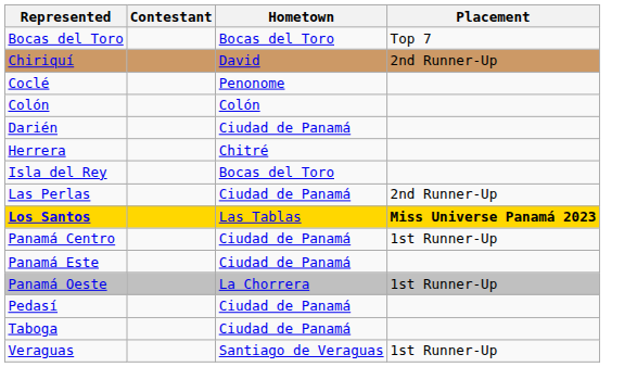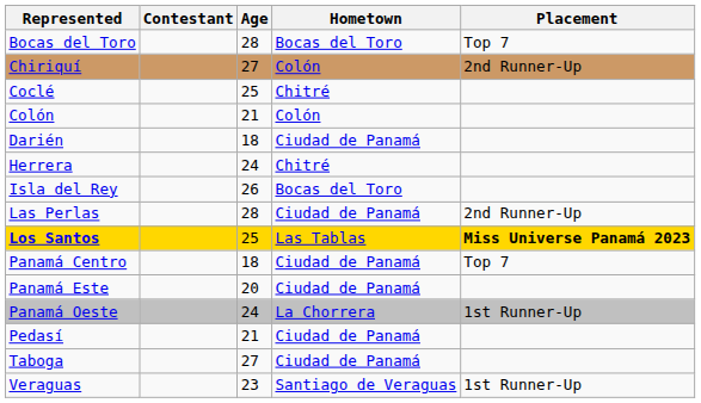+ column: Age | 28 | 27 | 25 | 21 | 18 | 24 | 26 | 28 | 25 | 18 | 20 | 24 | 21 | 27 | 23
Chiriquí | Hometown: David -> Colón
Coclé | Hometown: Penonome -> Chitré
Panamá Centro | Placement: 1st Runner-Up -> Top 7
